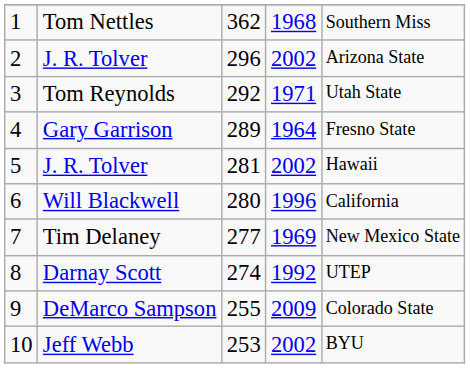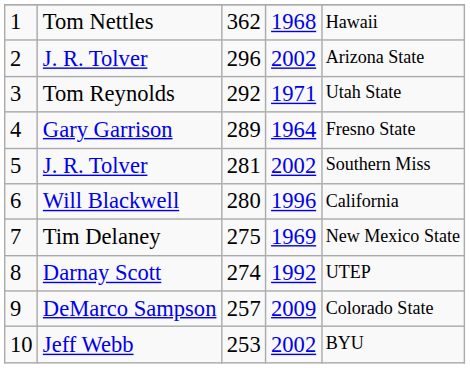Tom Nettles | column 5: Southern Miss -> Hawaii
5 / J. R. Tolver | column 5: Hawaii -> Southern Miss
Tim Delaney | column 3: 277 -> 275
DeMarco Sampson | column 3: 255 -> 257
